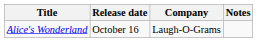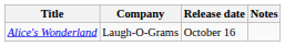columns swapped: Release date <-> Company
